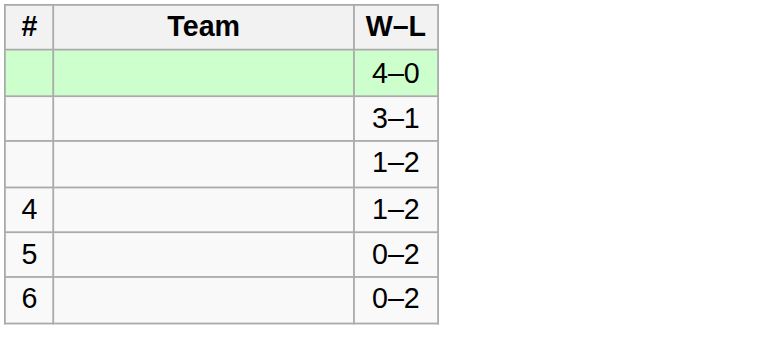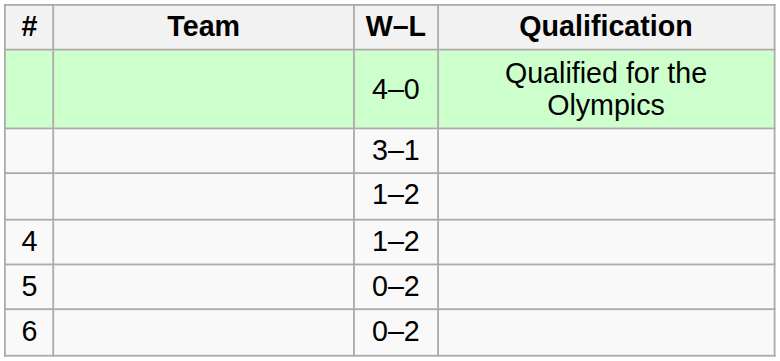+ column: Qualification | Qualified for the Olympics
